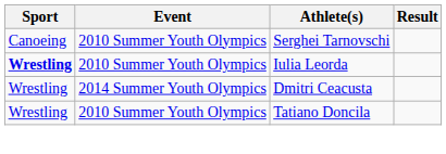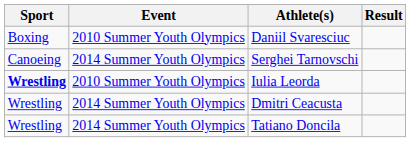+ row: Boxing | 2010 Summer Youth Olympics | Daniil Svaresciuc
Serghei Tarnovschi | Event: 2010 Summer Youth Olympics -> 2014 Summer Youth Olympics
Tatiano Doncila | Event: 2010 Summer Youth Olympics -> 2014 Summer Youth Olympics
